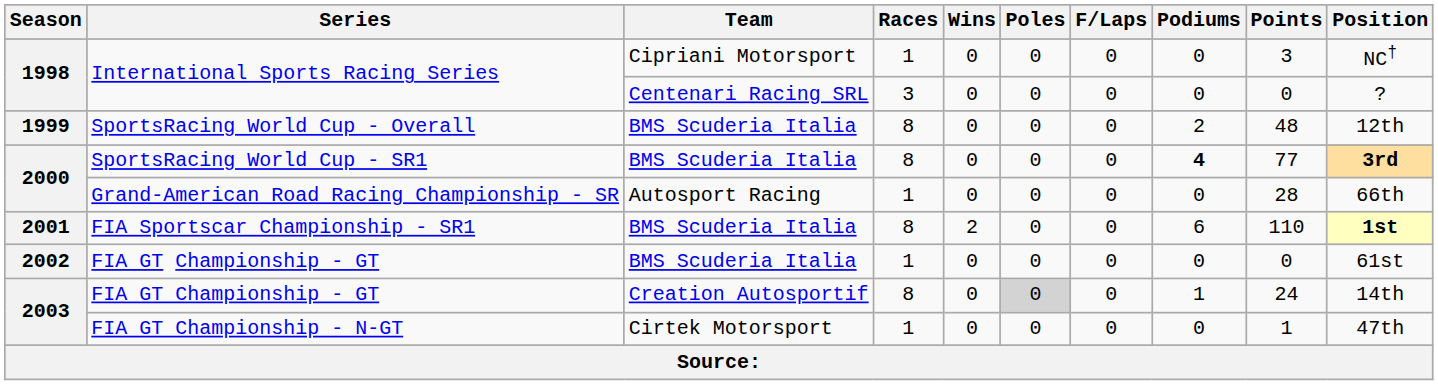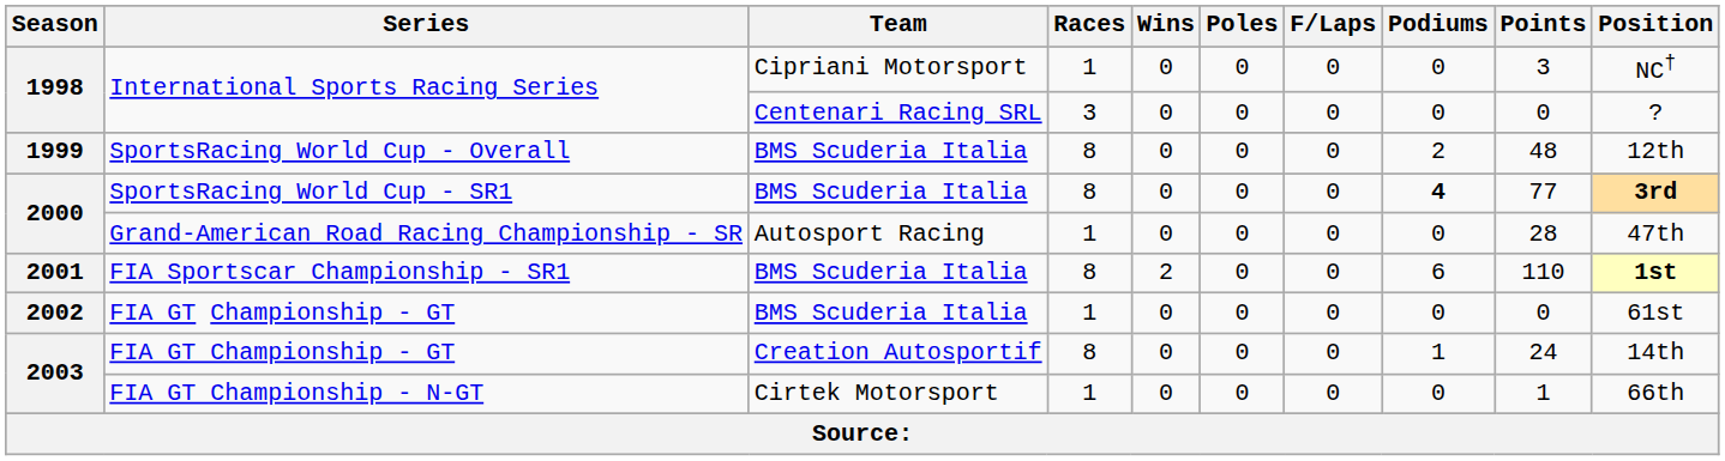Grand-American Road Racing Championship - SR | Position: 66th -> 47th
FIA GT Championship - GT / Creation Autosportif | Poles: lightgrey background -> no background
FIA GT Championship - N-GT | Position: 47th -> 66th
